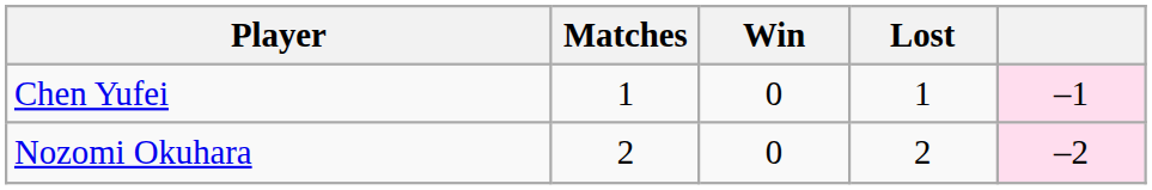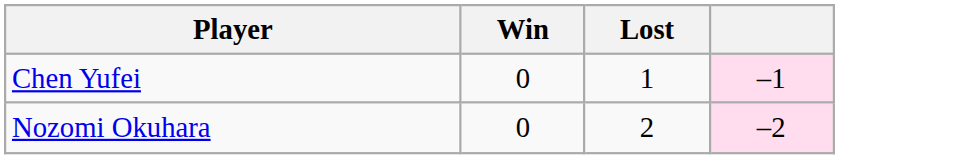- column: Matches | 1 | 2
